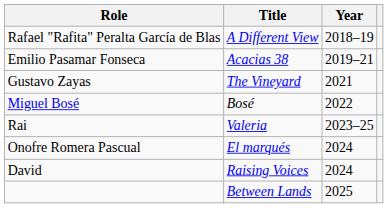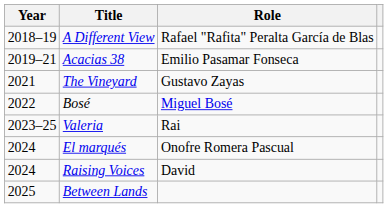columns swapped: Year <-> Role
